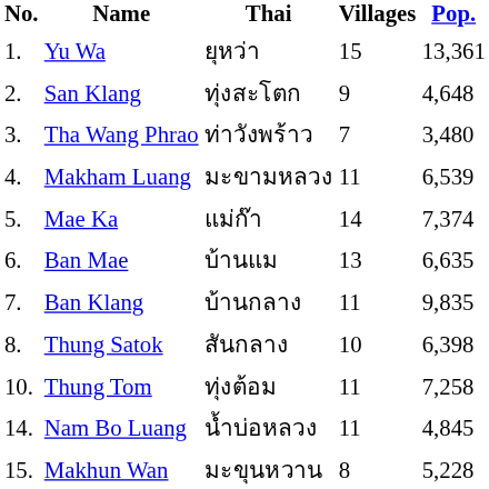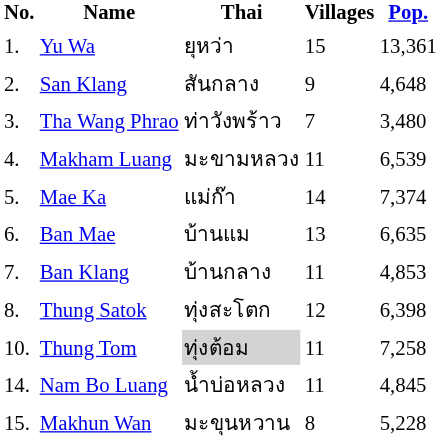San Klang | Thai: ทุ่งสะโตก -> สันกลาง
Ban Klang | Pop.: 9,835 -> 4,853
Thung Satok | Thai: สันกลาง -> ทุ่งสะโตก
Thung Satok | Villages: 10 -> 12
Thung Tom | Thai: no background -> lightgrey background
